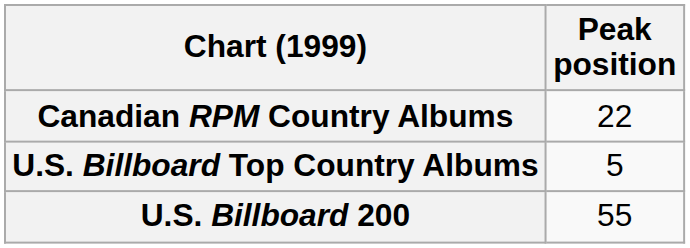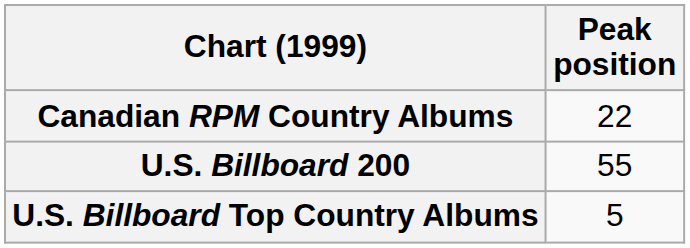rows swapped: U.S. Billboard 200 <-> U.S. Billboard Top Country Albums
